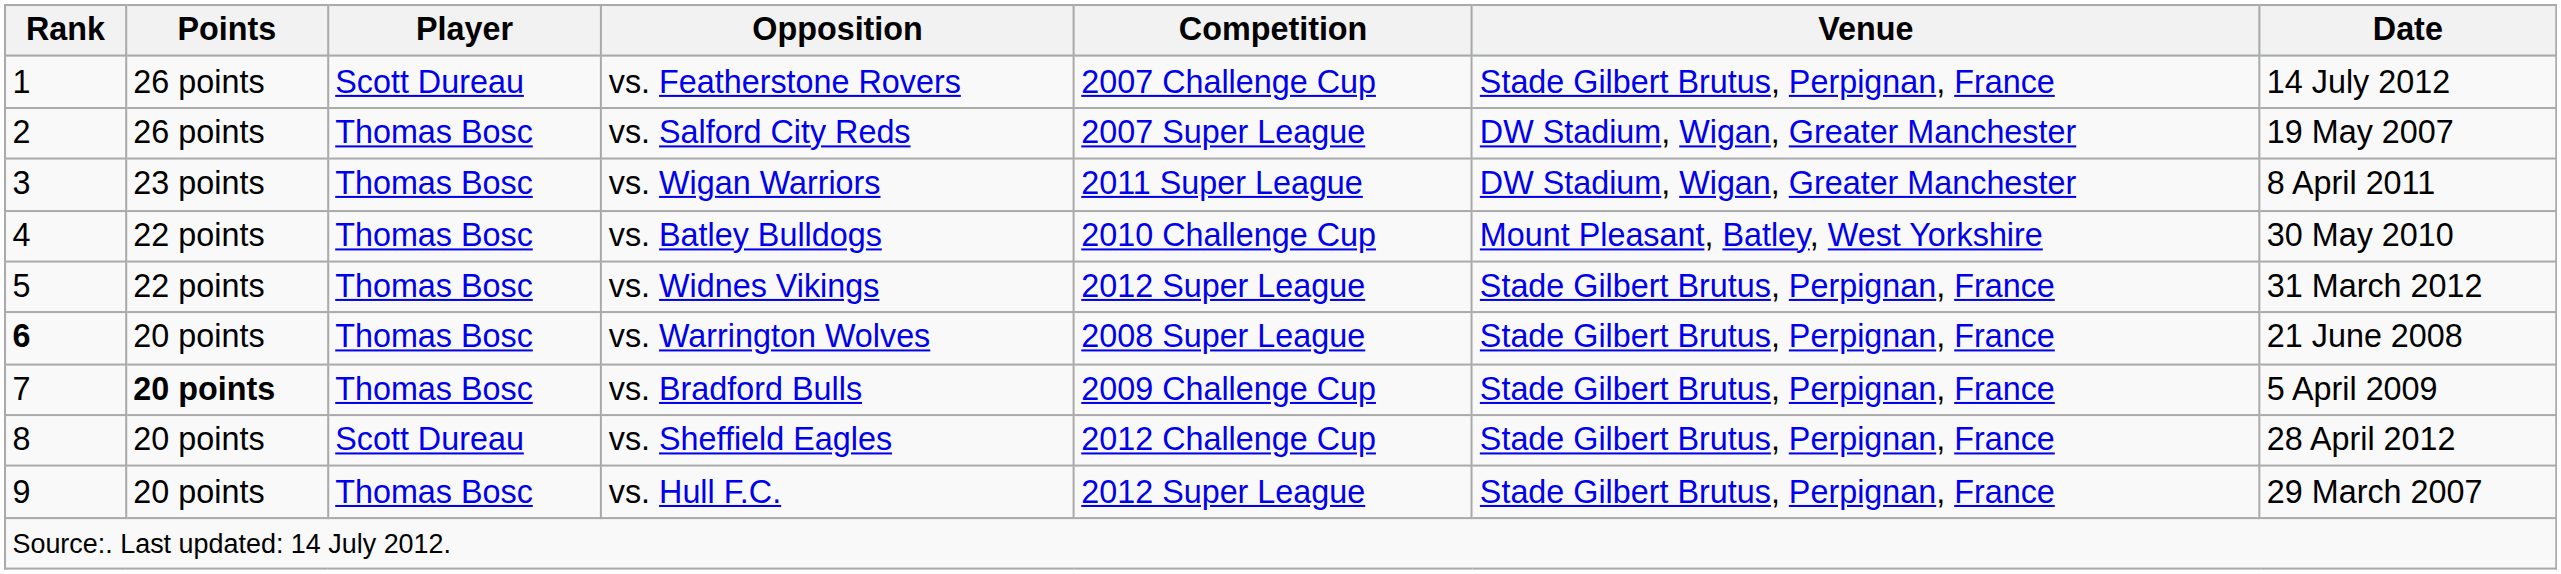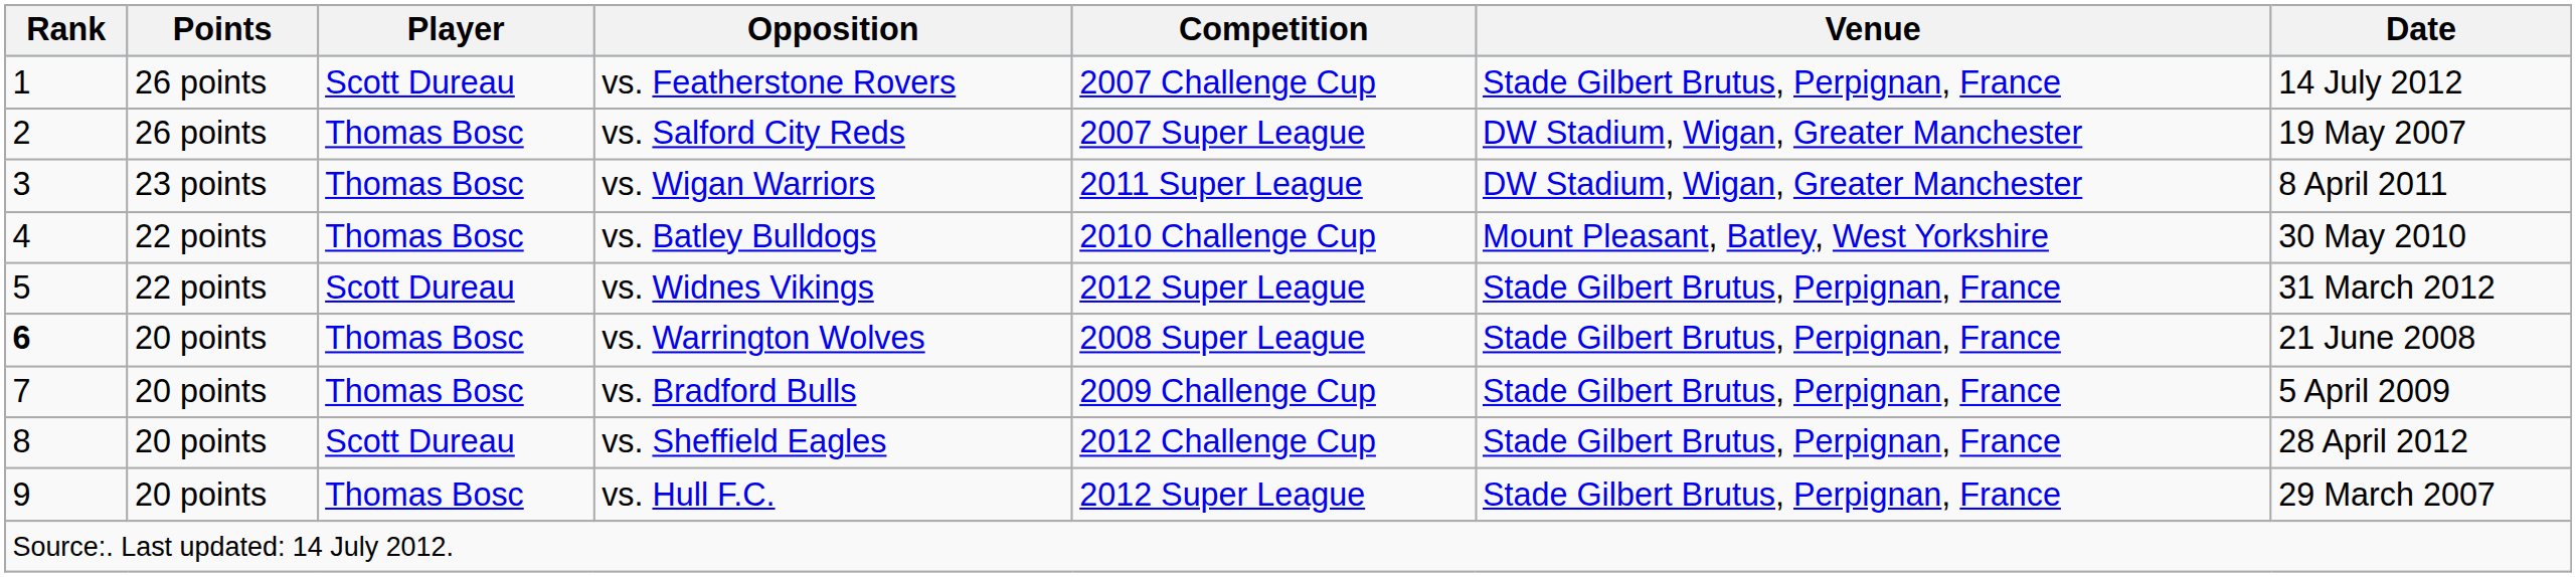vs. Widnes Vikings | Player: Thomas Bosc -> Scott Dureau
vs. Bradford Bulls | Points: bold -> normal
